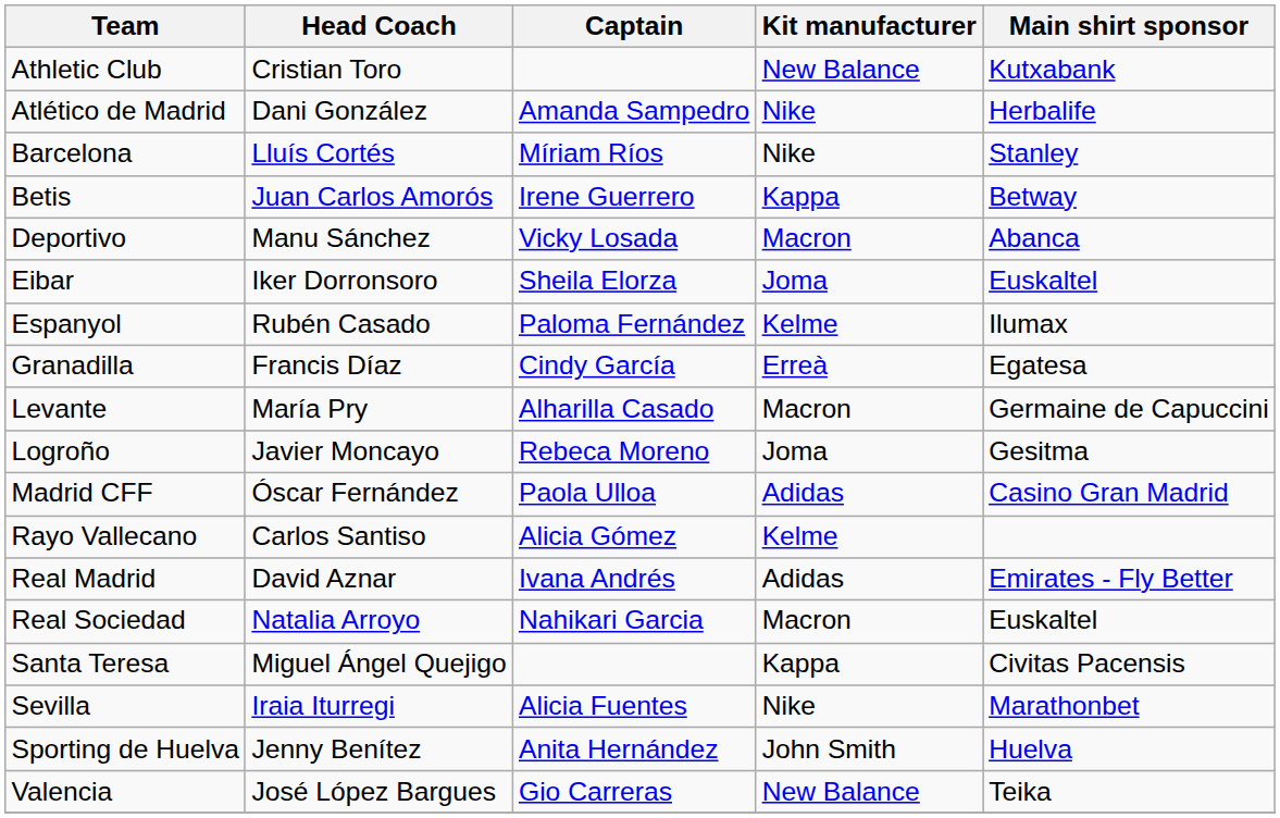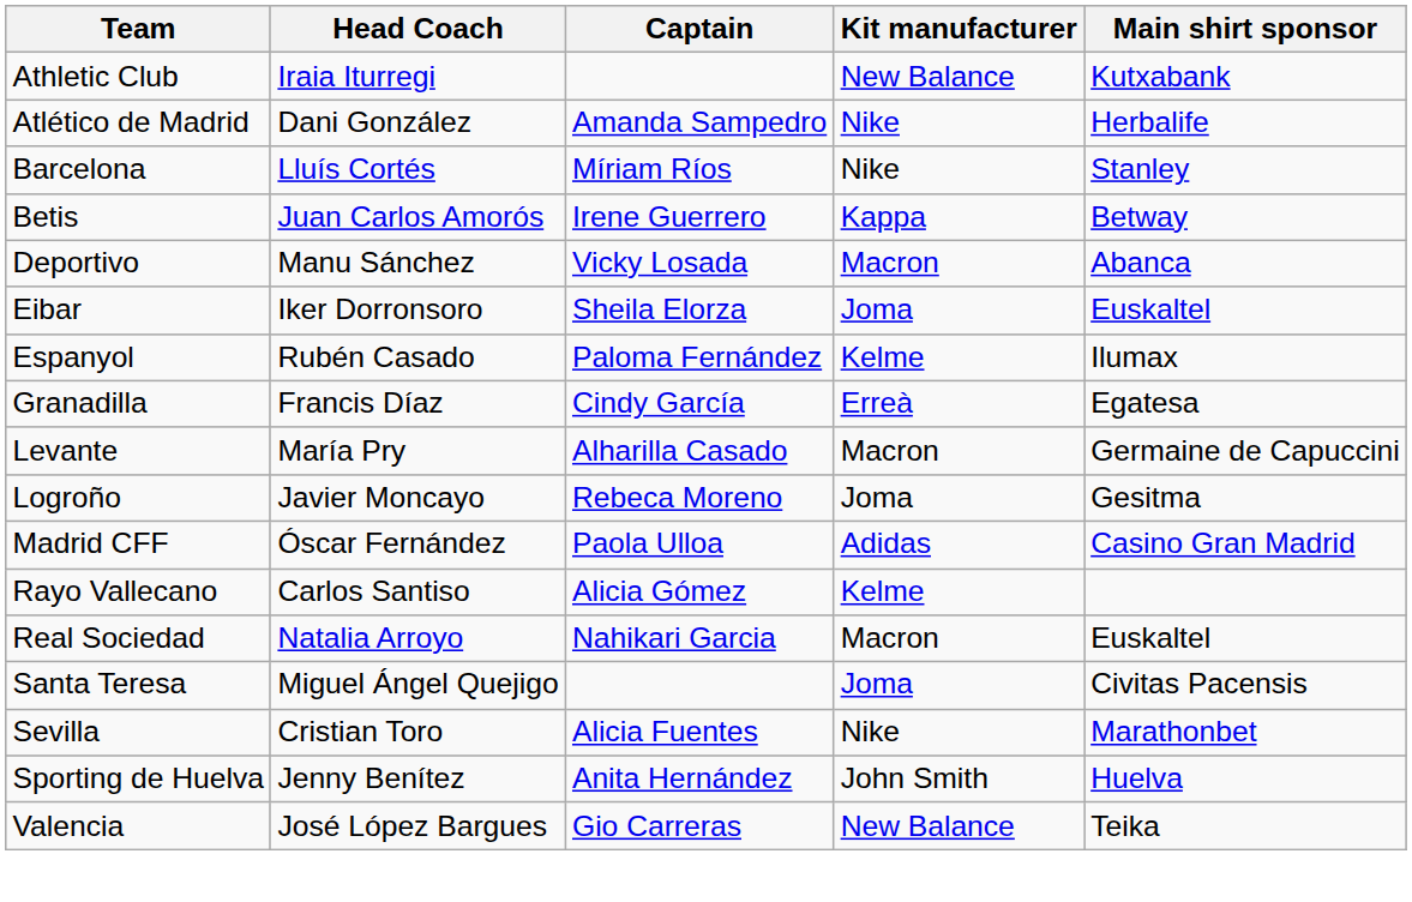Athletic Club | Head Coach: Cristian Toro -> Iraia Iturregi
- row: Real Madrid | David Aznar | Ivana Andrés | Adidas | Emirates - Fly Better
Santa Teresa | Kit manufacturer: Kappa -> Joma
Sevilla | Head Coach: Iraia Iturregi -> Cristian Toro
